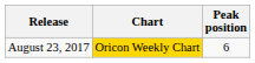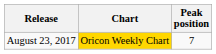August 23, 2017 | Peak position: 6 -> 7
